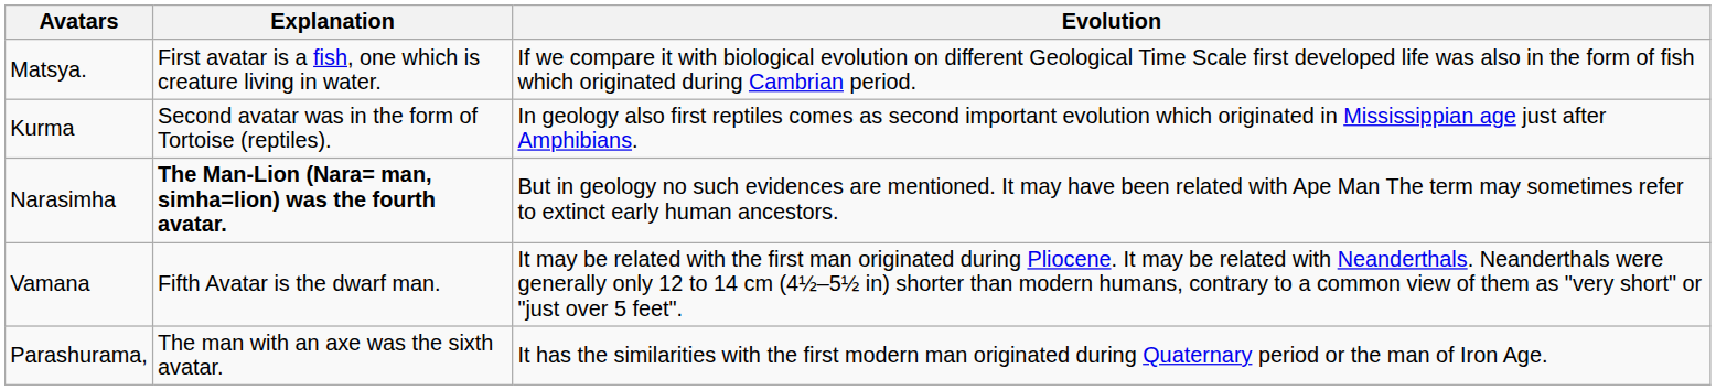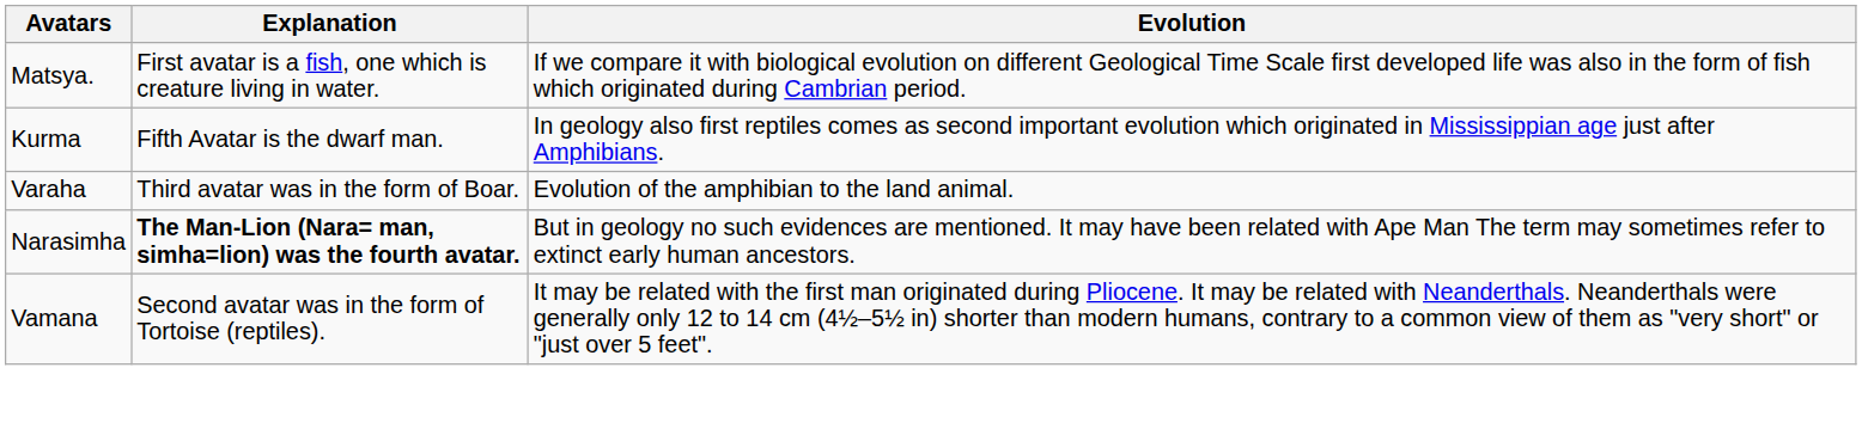Kurma | Explanation: Second avatar was in the form of Tortoise (reptiles). -> Fifth Avatar is the dwarf man.
+ row: Varaha | Third avatar was in the form of Boar. | Evolution of the amphibian to the land animal.
Vamana | Explanation: Fifth Avatar is the dwarf man. -> Second avatar was in the form of Tortoise (reptiles).
- row: Parashurama, | The man with an axe was the sixth avatar. | It has the similarities with the first modern man originated during Quaternary period or the man of Iron Age.
